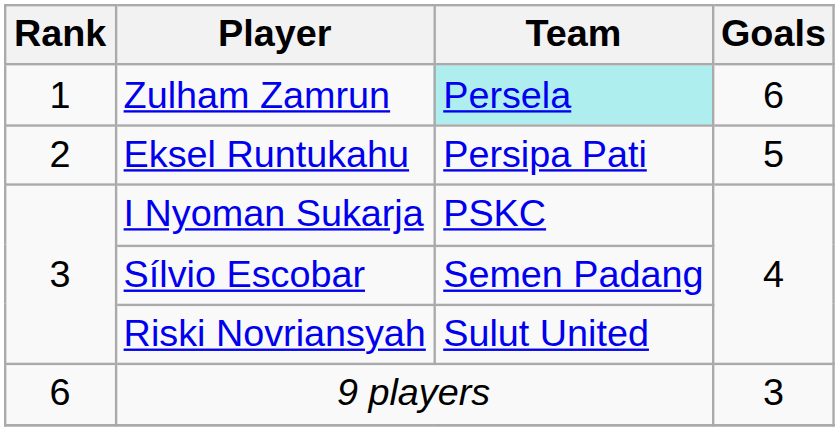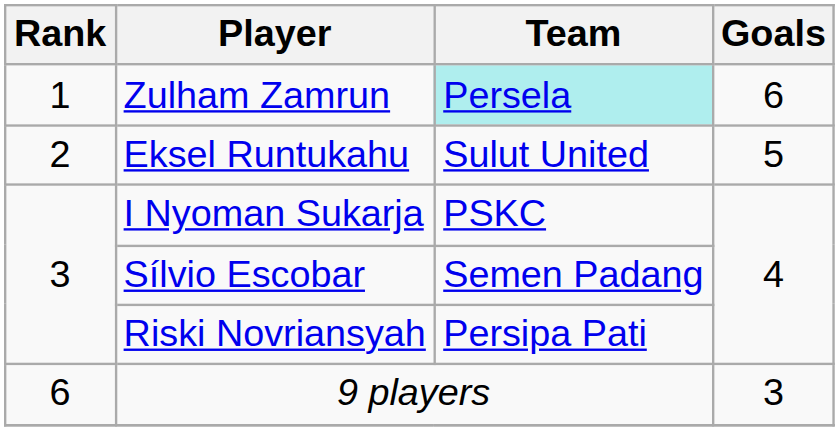Eksel Runtukahu | Team: Persipa Pati -> Sulut United
Riski Novriansyah | Team: Sulut United -> Persipa Pati
